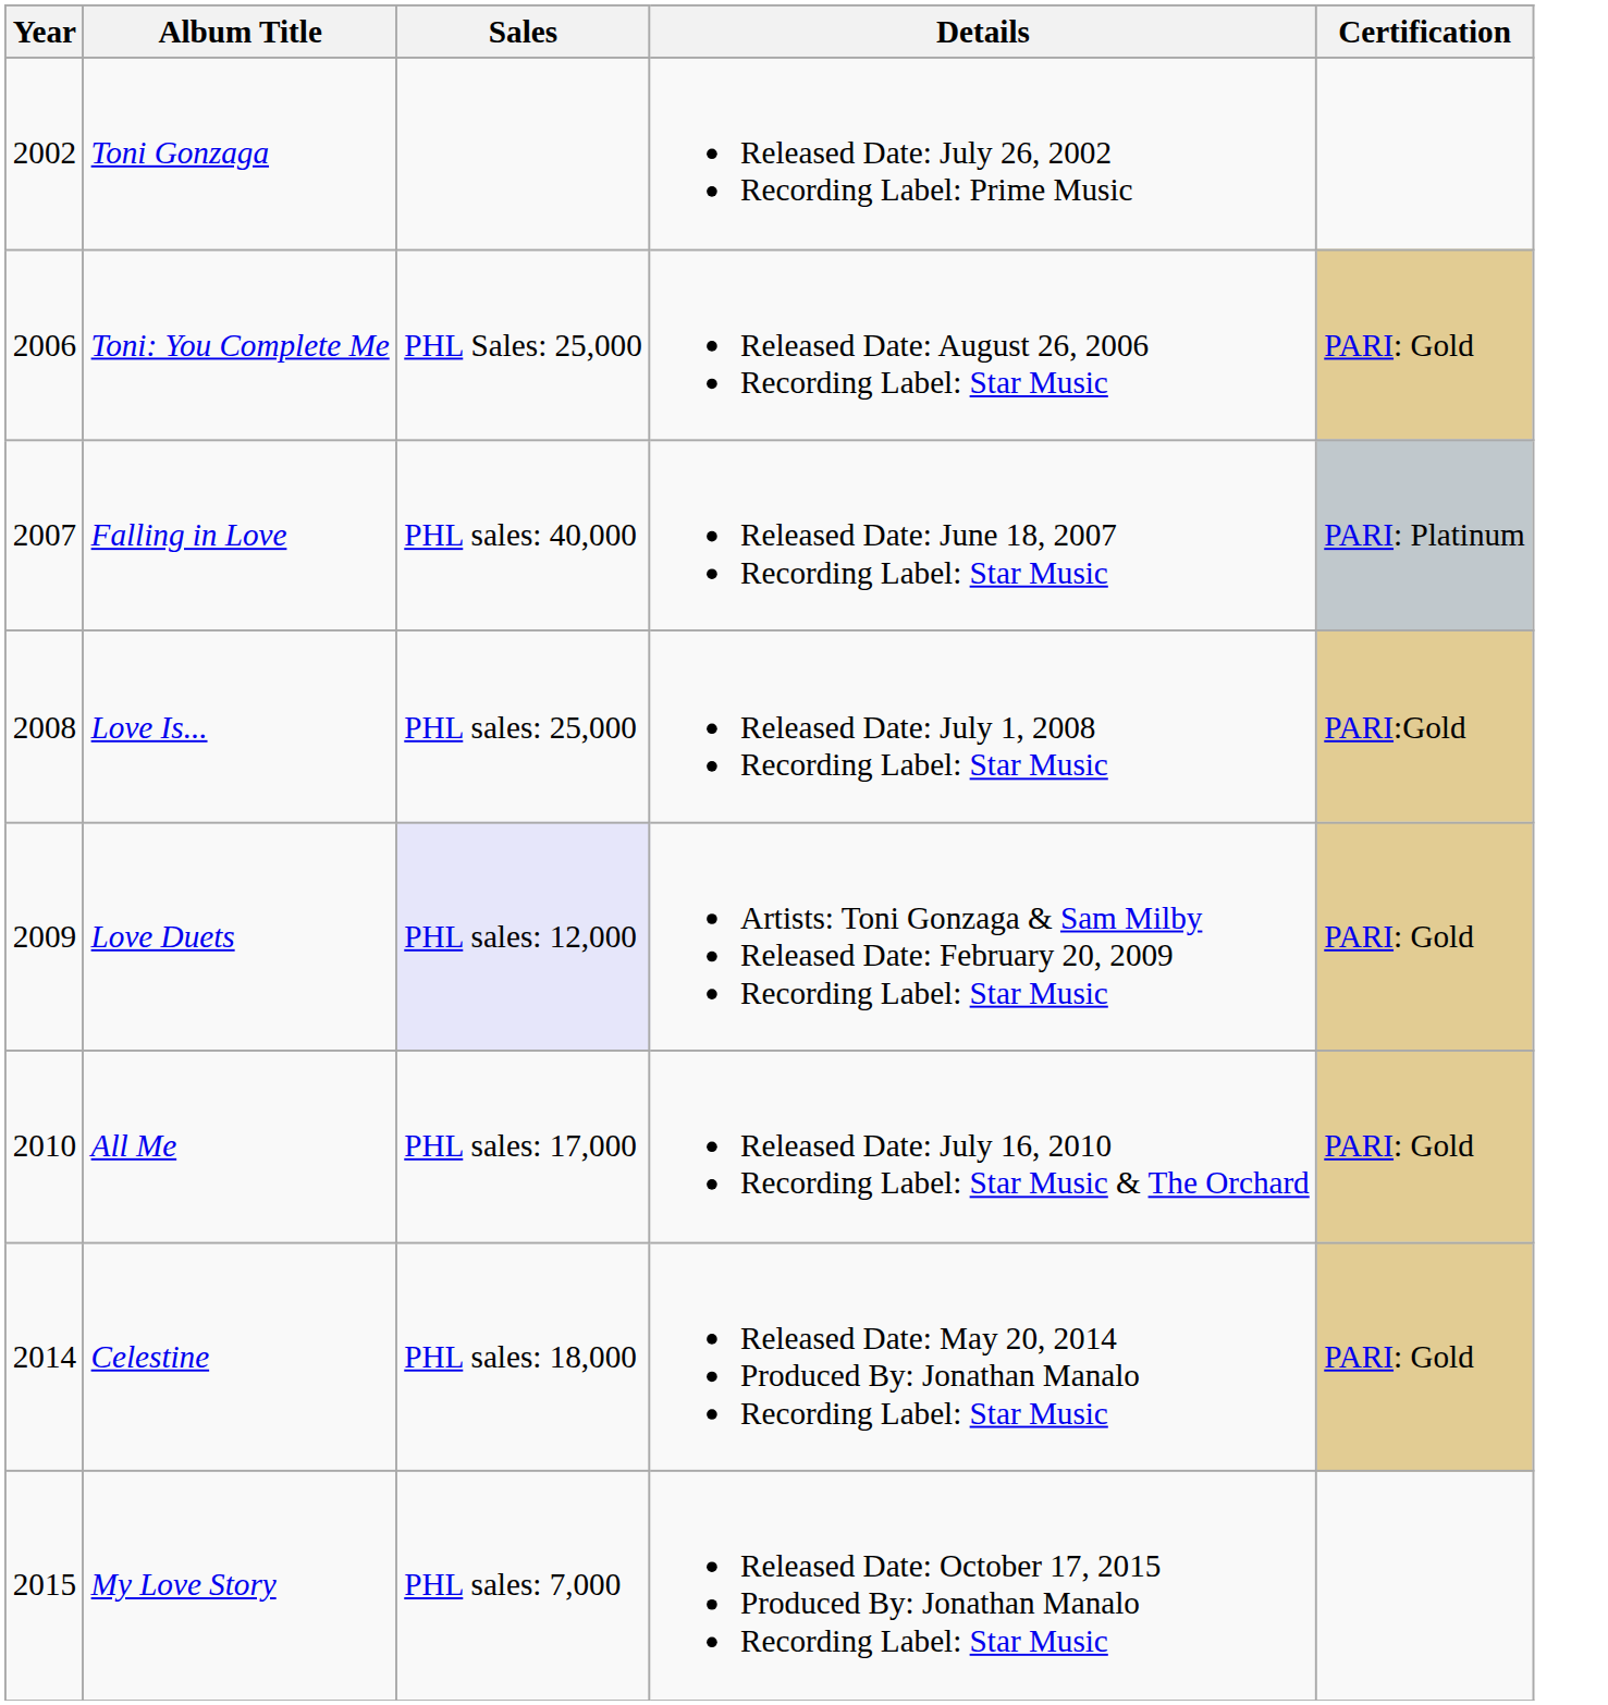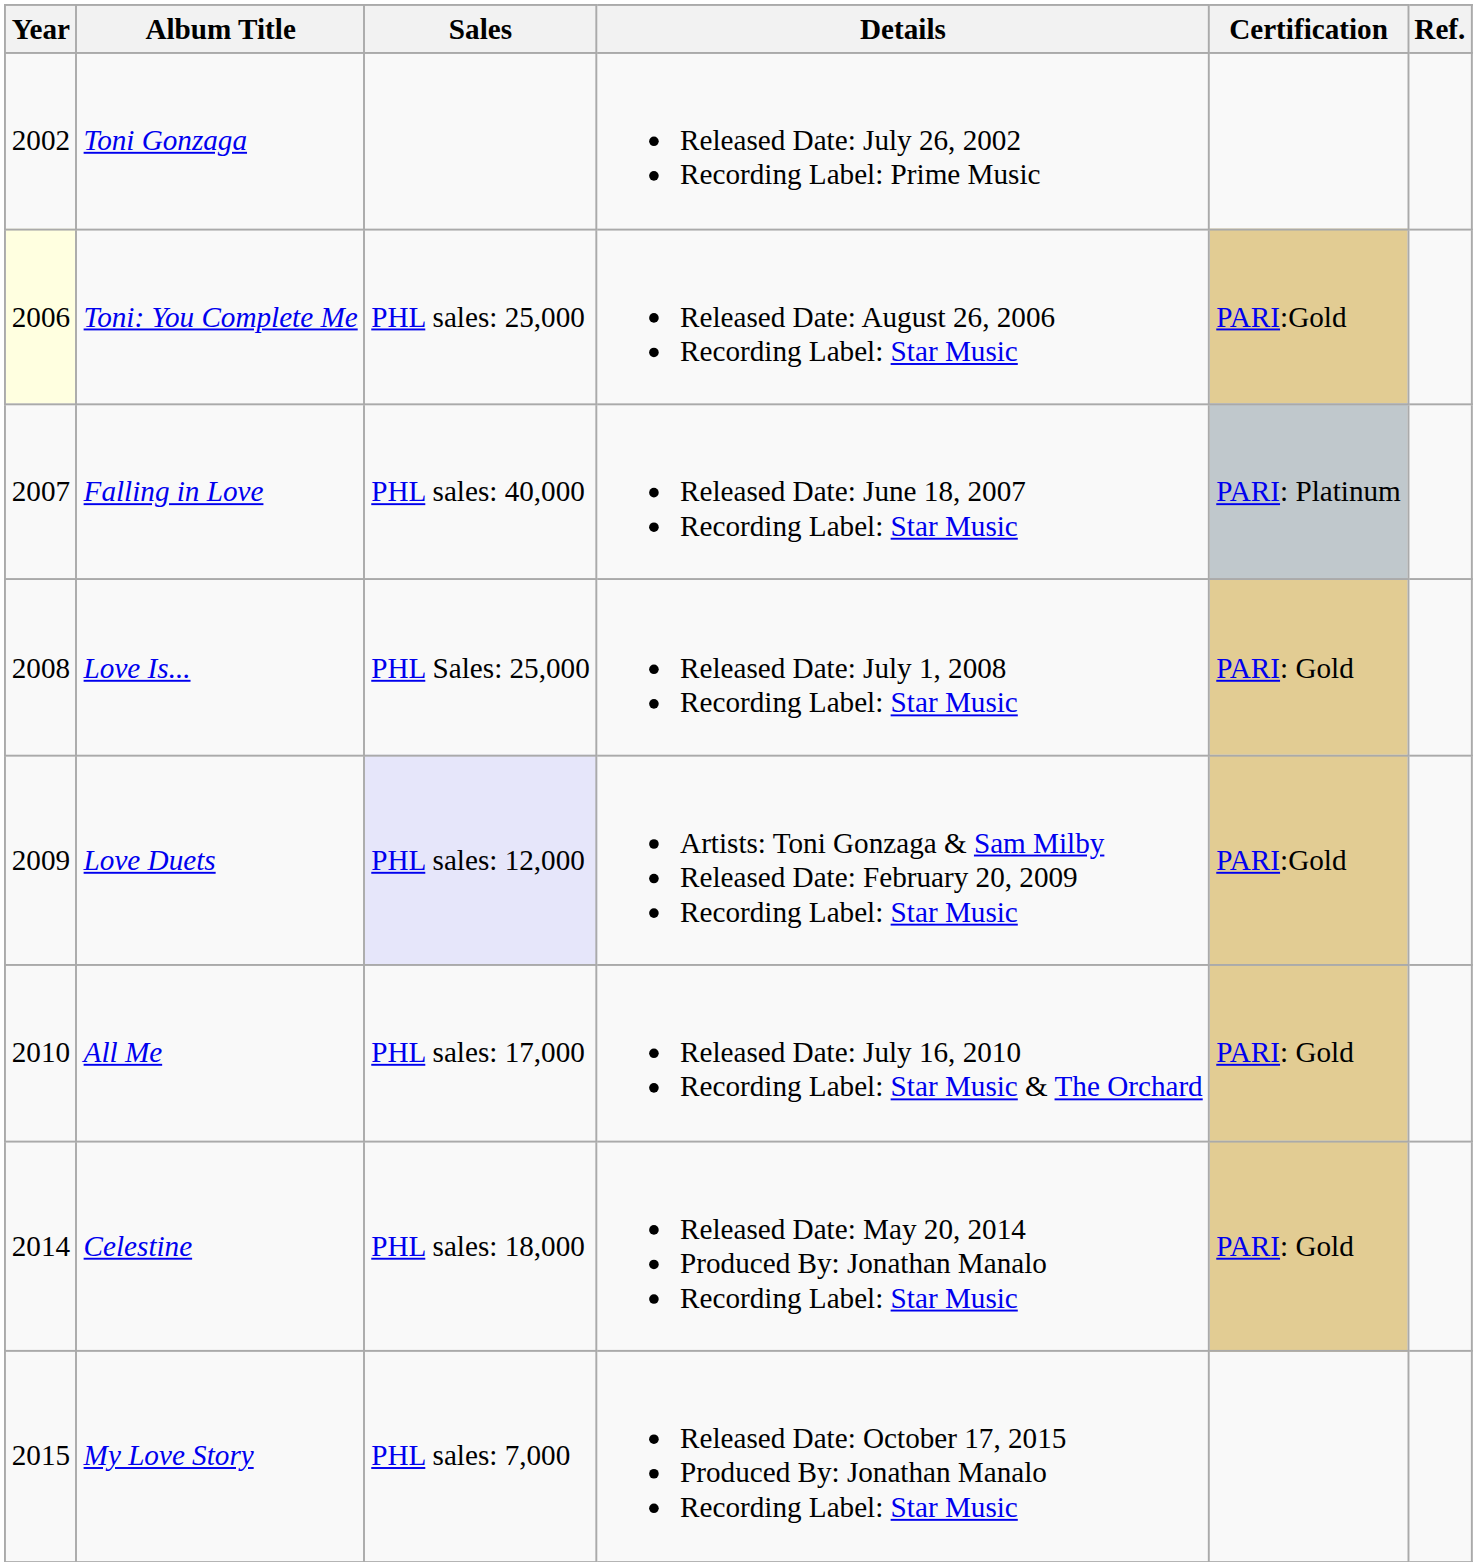+ column: Ref.
Toni: You Complete Me | Year: no background -> lightyellow background
Toni: You Complete Me | Sales: PHL Sales: 25,000 -> PHL sales: 25,000
Toni: You Complete Me | Certification: PARI: Gold -> PARI:Gold
Love Is... | Sales: PHL sales: 25,000 -> PHL Sales: 25,000
Love Is... | Certification: PARI:Gold -> PARI: Gold
Love Duets | Certification: PARI: Gold -> PARI:Gold
